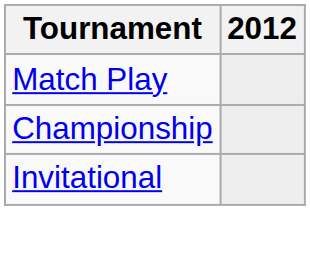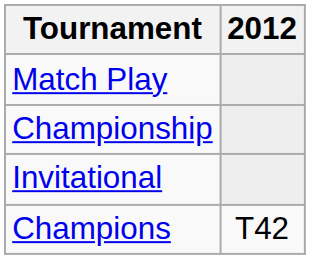+ row: Champions | T42
